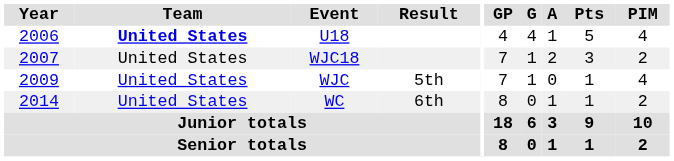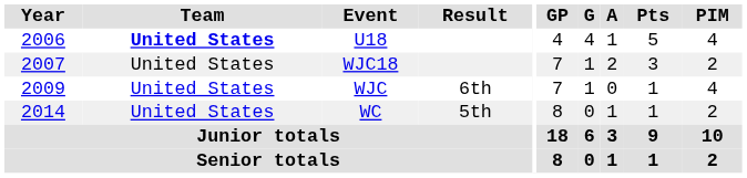WJC | Result: 5th -> 6th
WC | Result: 6th -> 5th
